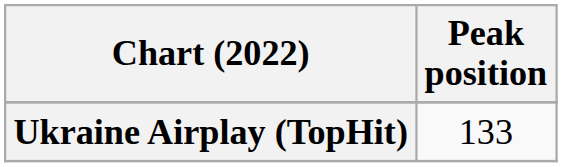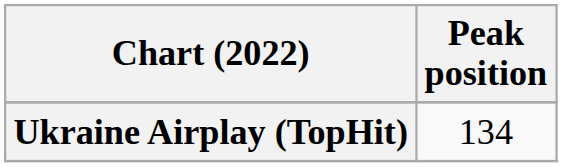Ukraine Airplay (TopHit) | Peak position: 133 -> 134
